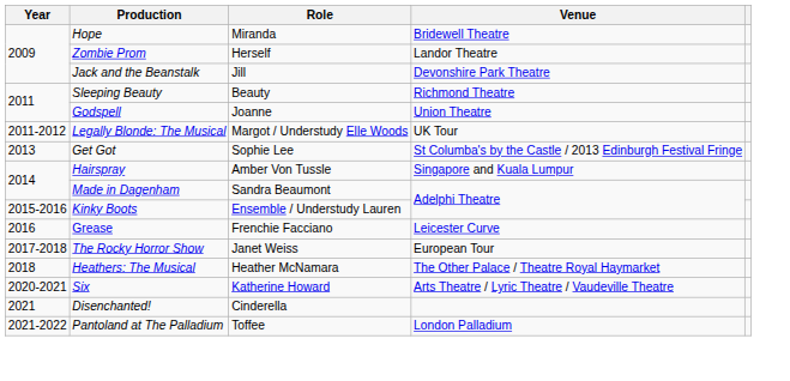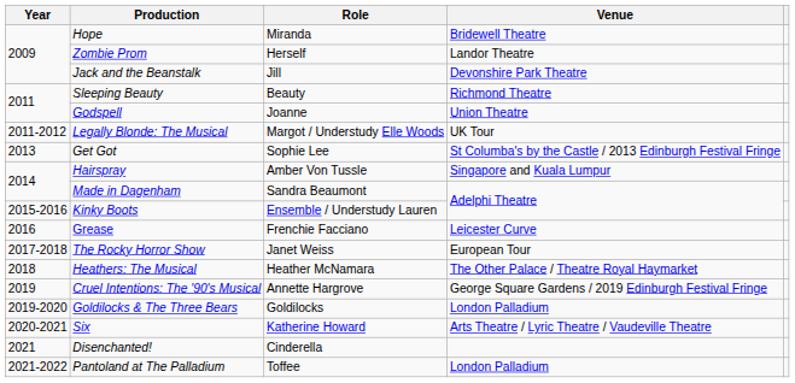+ row: 2019 | Cruel Intentions: The '90's Musical | Annette Hargrove | George Square Gardens / 2019 Edinburgh Festival Fringe
+ row: 2019-2020 | Goldilocks & The Three Bears | Goldilocks | London Palladium
